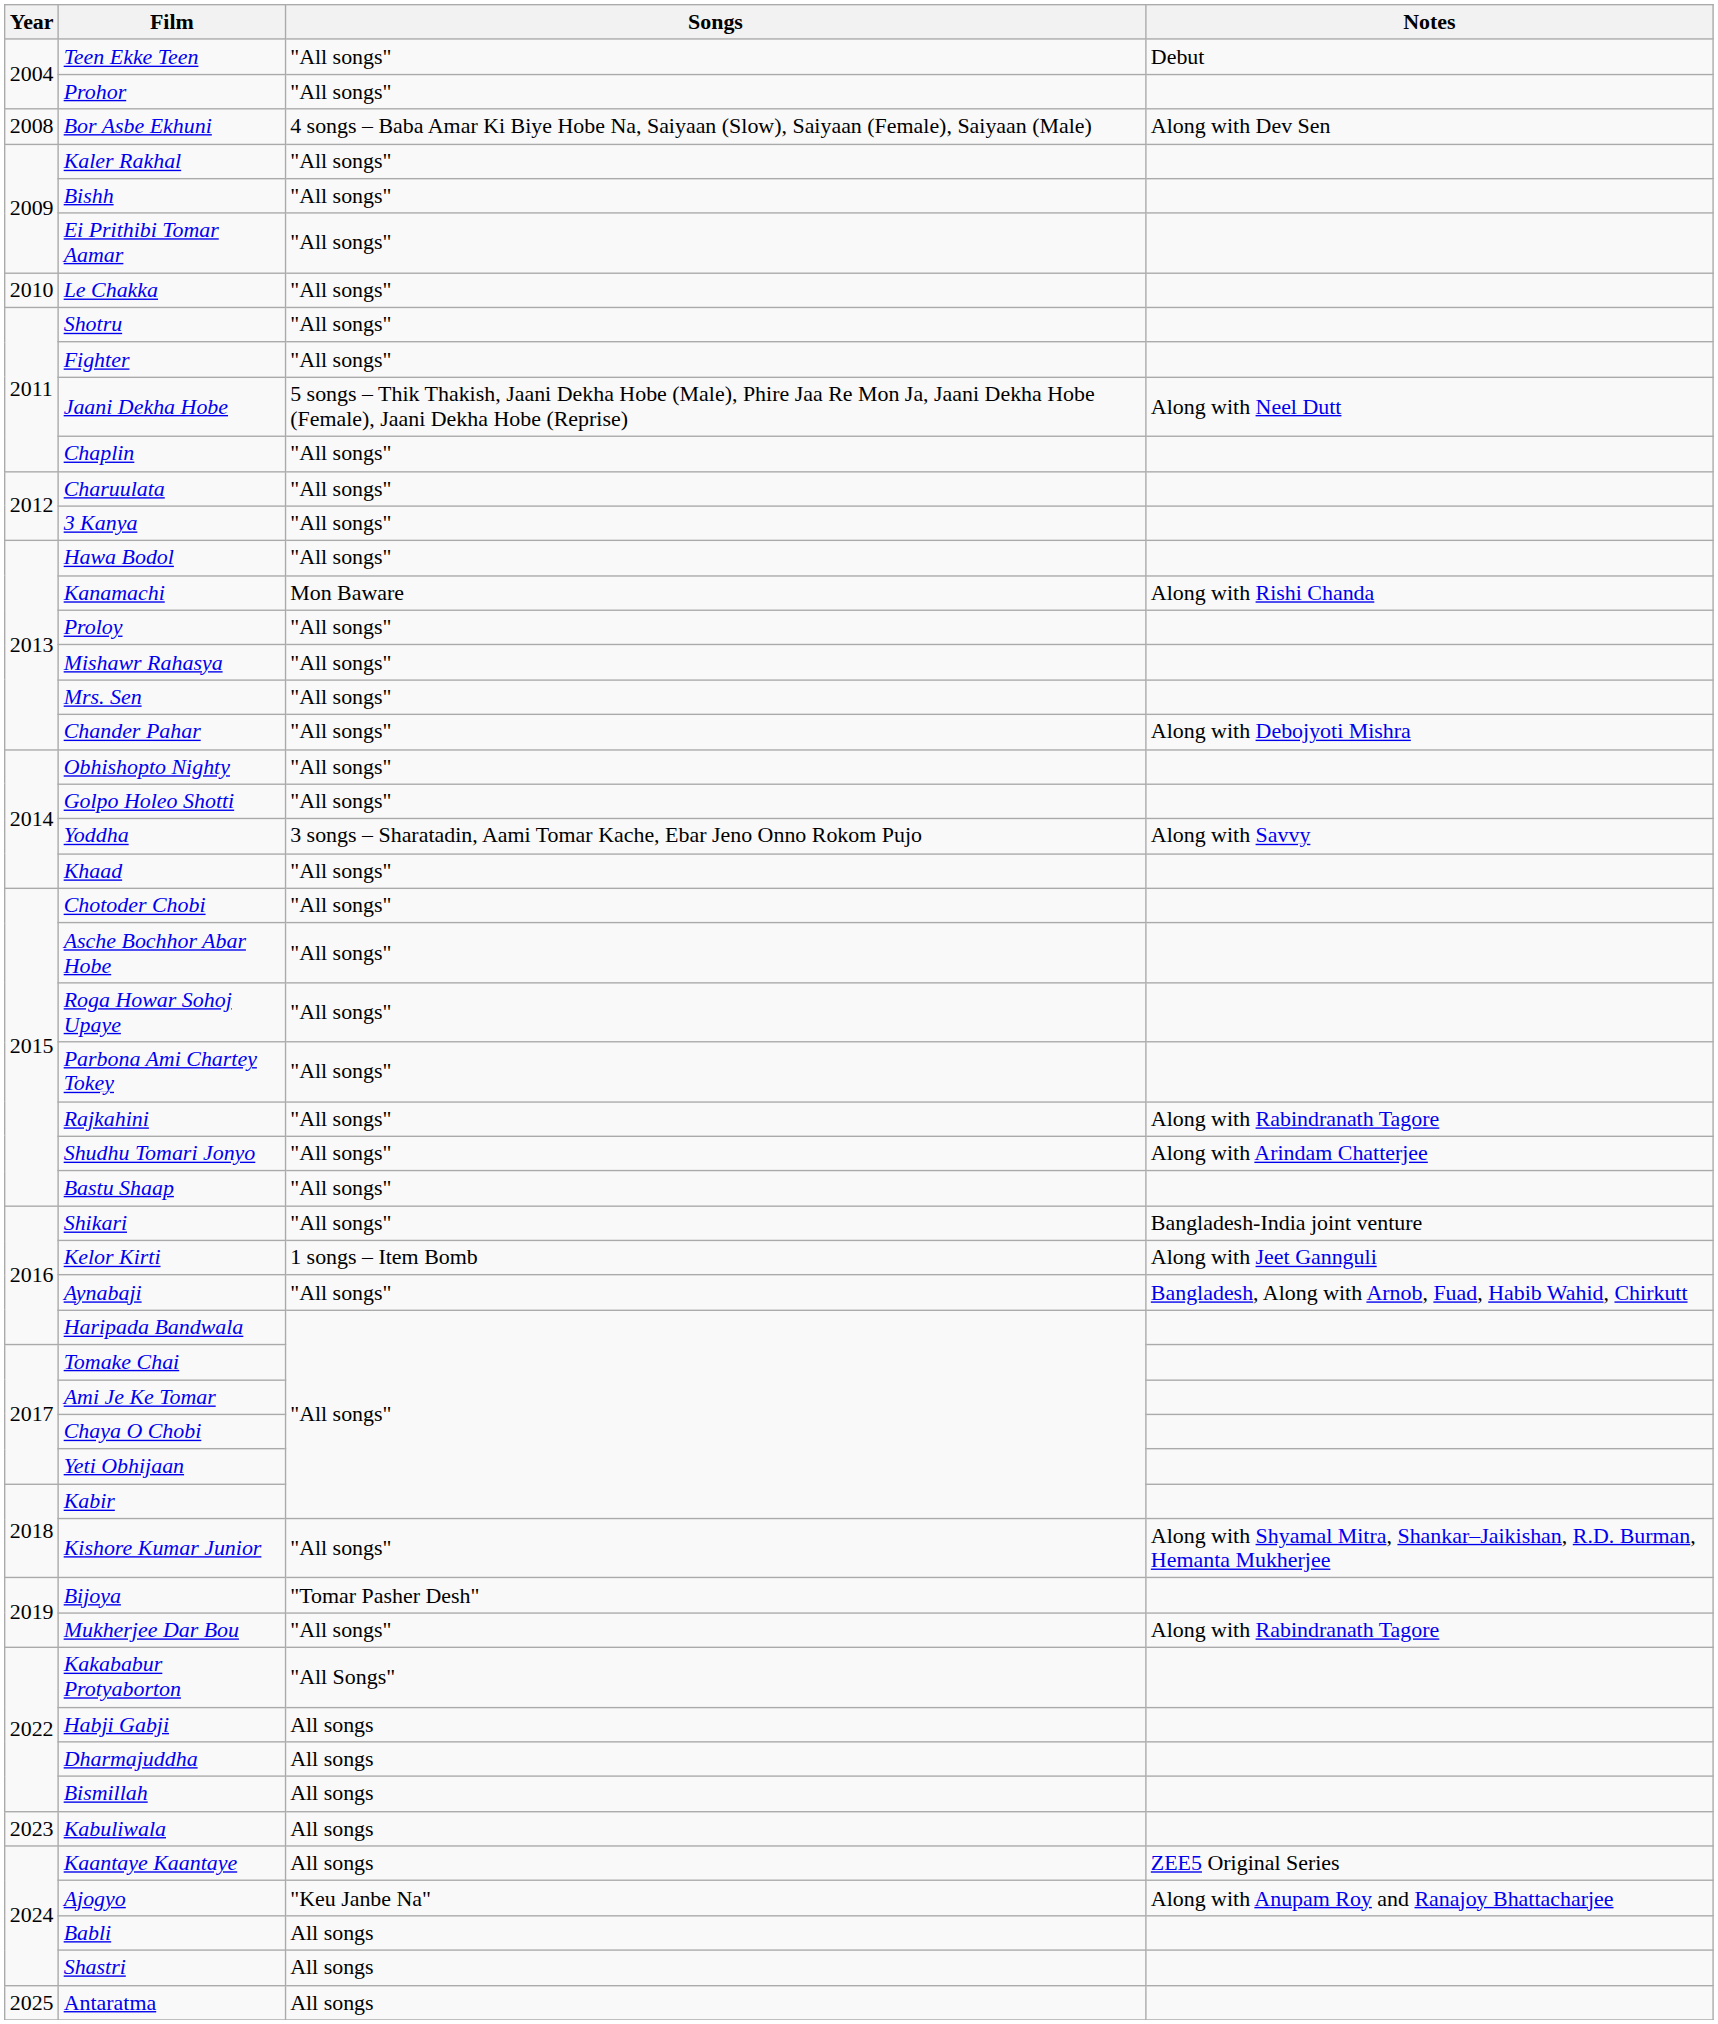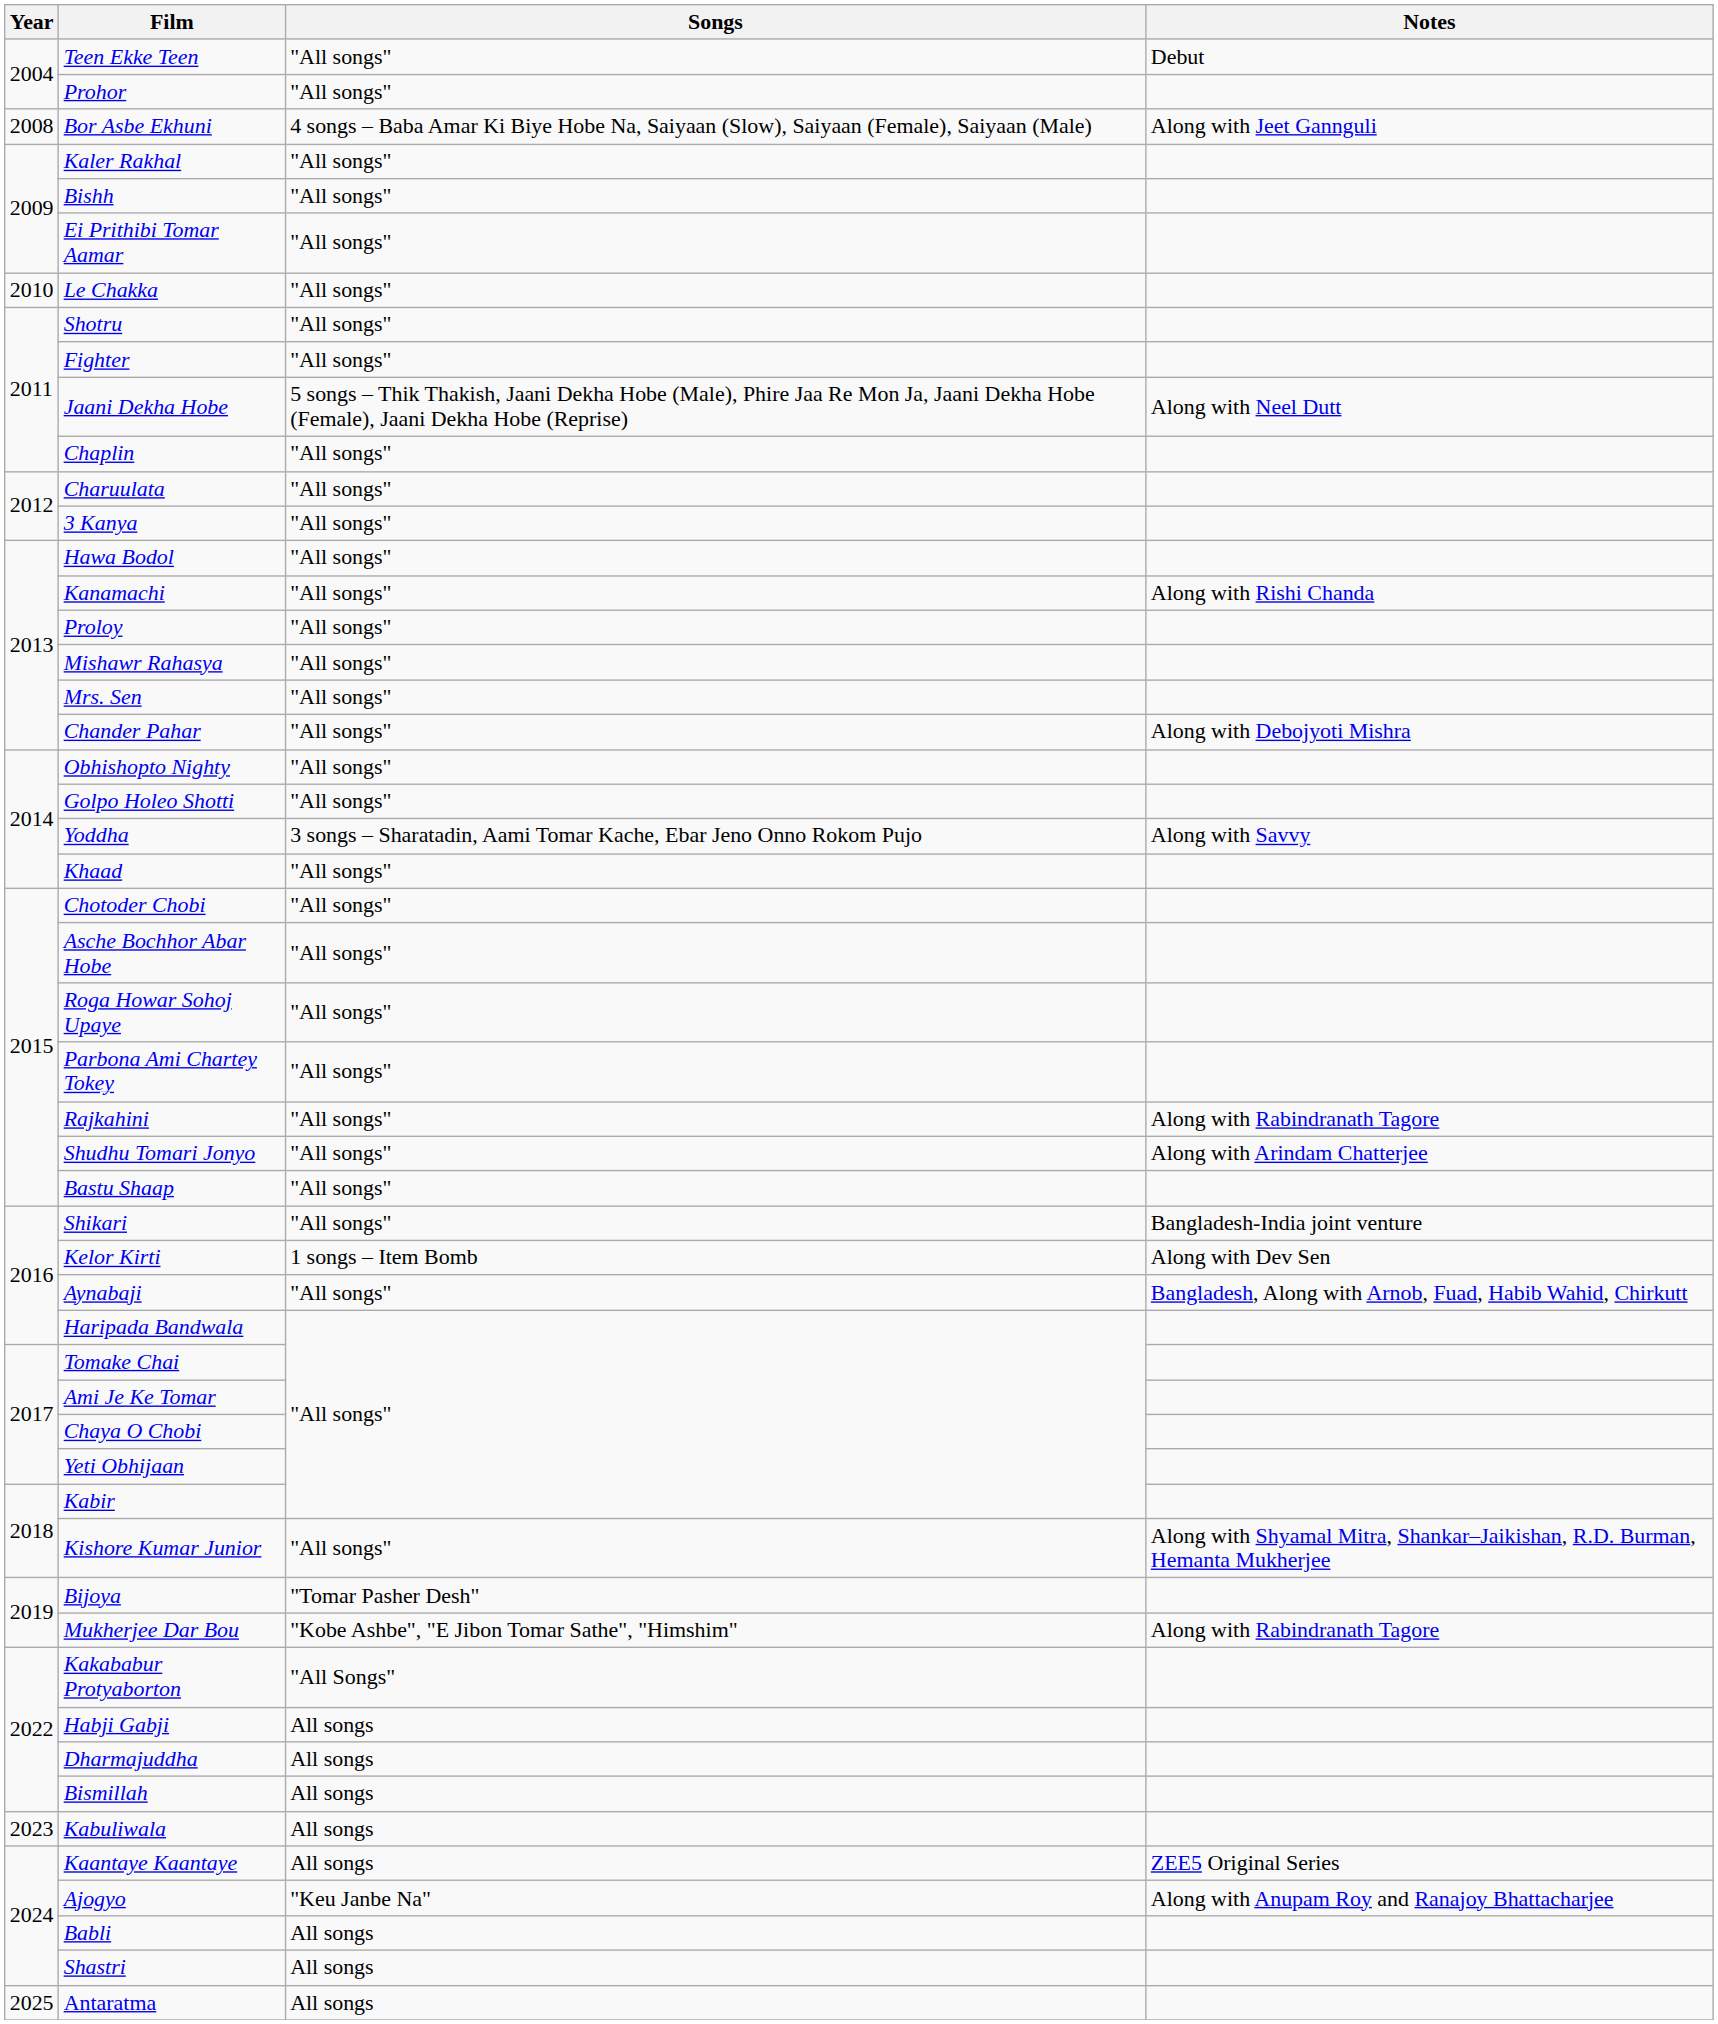Bor Asbe Ekhuni | Notes: Along with Dev Sen -> Along with Jeet Gannguli
Kanamachi | Songs: Mon Baware -> "All songs"
Kelor Kirti | Notes: Along with Jeet Gannguli -> Along with Dev Sen
Mukherjee Dar Bou | Songs: "All songs" -> "Kobe Ashbe", "E Jibon Tomar Sathe", "Himshim"
